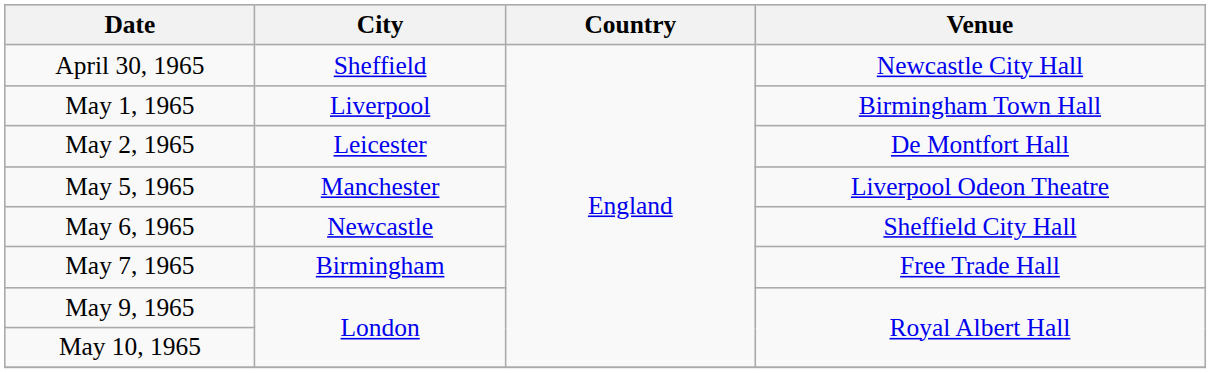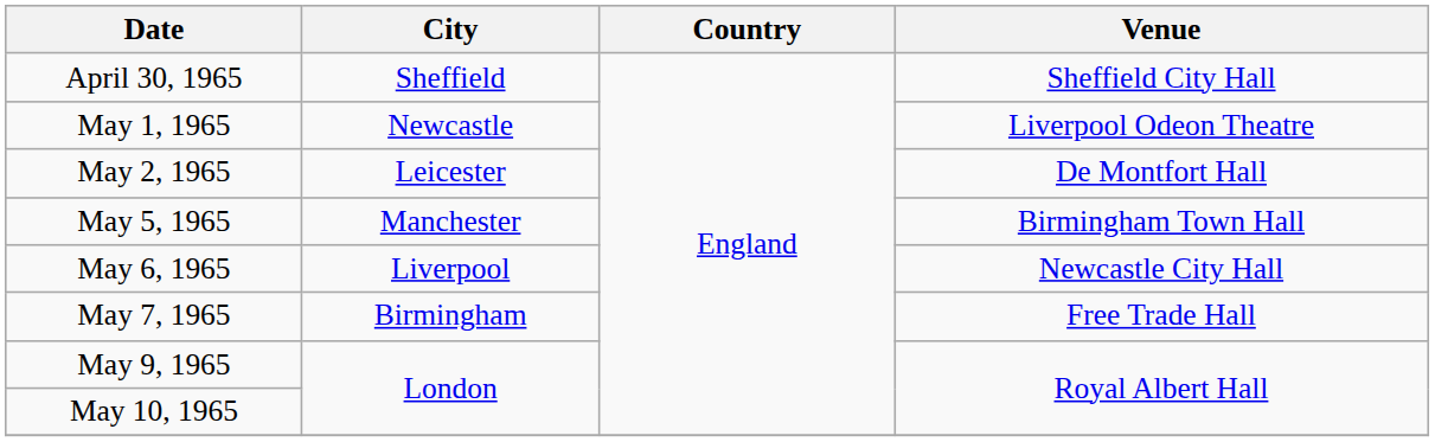April 30, 1965 | Venue: Newcastle City Hall -> Sheffield City Hall
May 1, 1965 | City: Liverpool -> Newcastle
May 1, 1965 | Venue: Birmingham Town Hall -> Liverpool Odeon Theatre
May 5, 1965 | Venue: Liverpool Odeon Theatre -> Birmingham Town Hall
May 6, 1965 | City: Newcastle -> Liverpool
May 6, 1965 | Venue: Sheffield City Hall -> Newcastle City Hall
